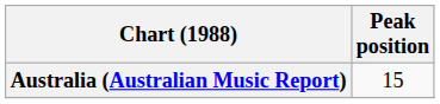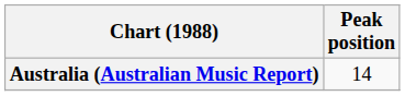Australia (Australian Music Report) | Peak position: 15 -> 14
